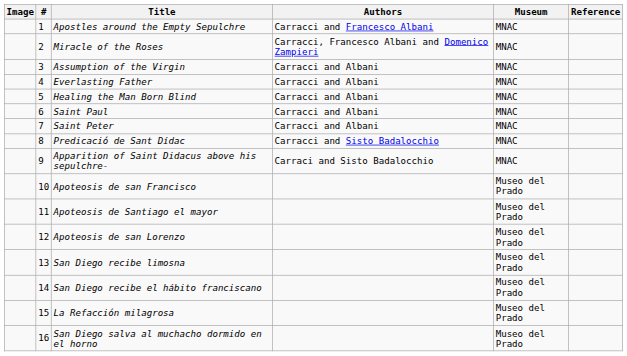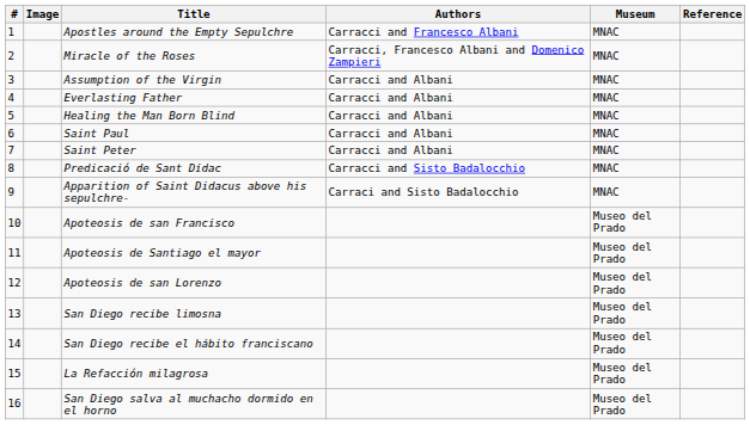columns swapped: # <-> Image
